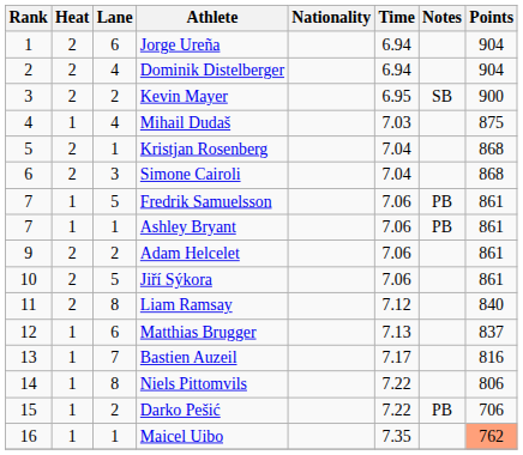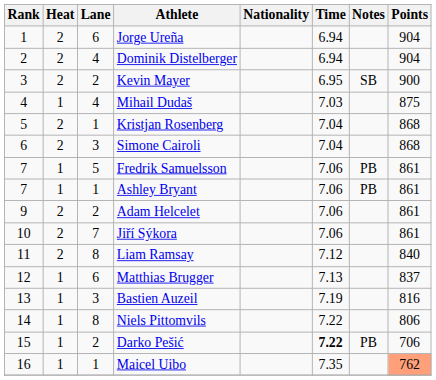Jiří Sýkora | Lane: 5 -> 7
Bastien Auzeil | Lane: 7 -> 3
Bastien Auzeil | Time: 7.17 -> 7.19
Darko Pešić | Time: normal -> bold
